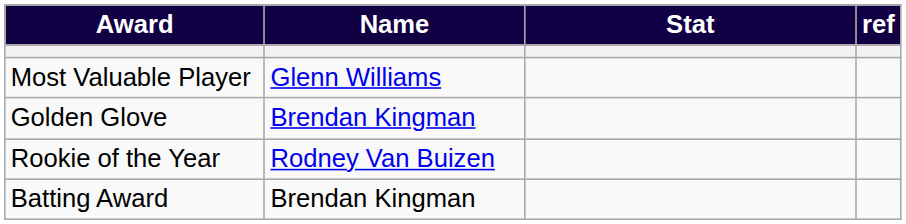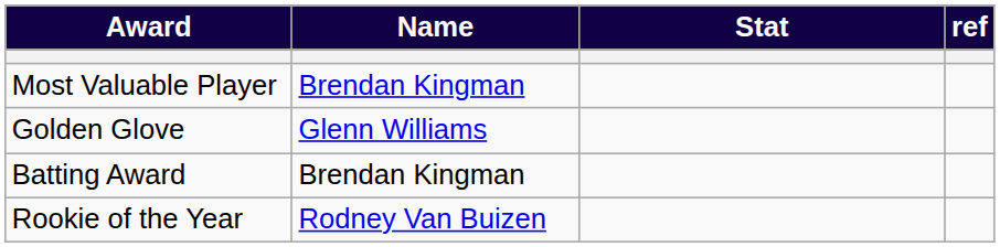Most Valuable Player | Name: Glenn Williams -> Brendan Kingman
Golden Glove | Name: Brendan Kingman -> Glenn Williams
rows swapped: Batting Award <-> Rookie of the Year
